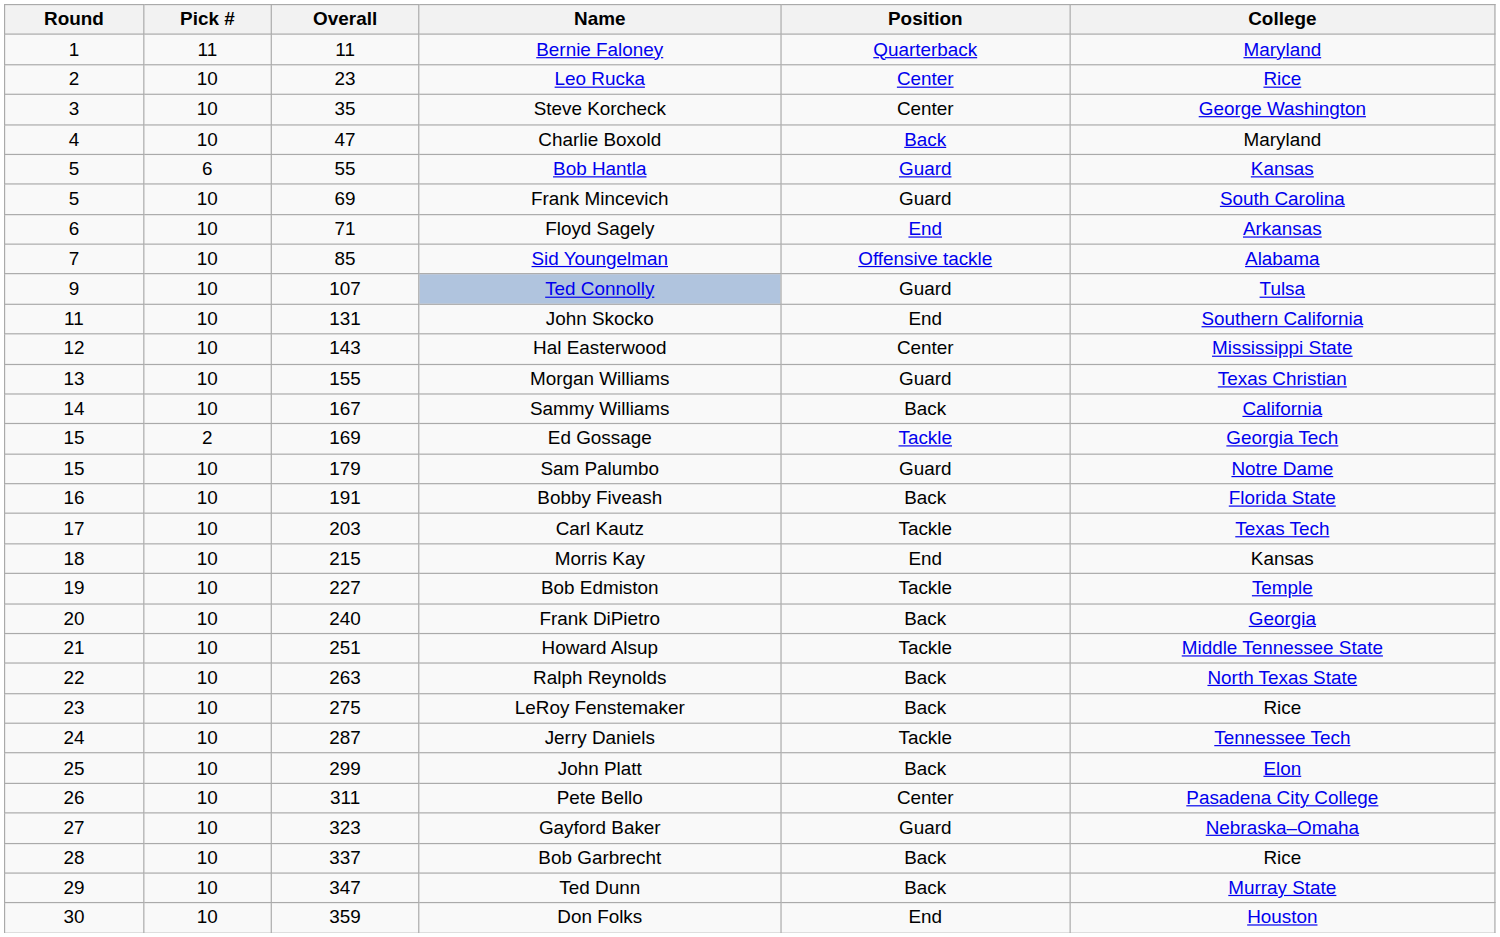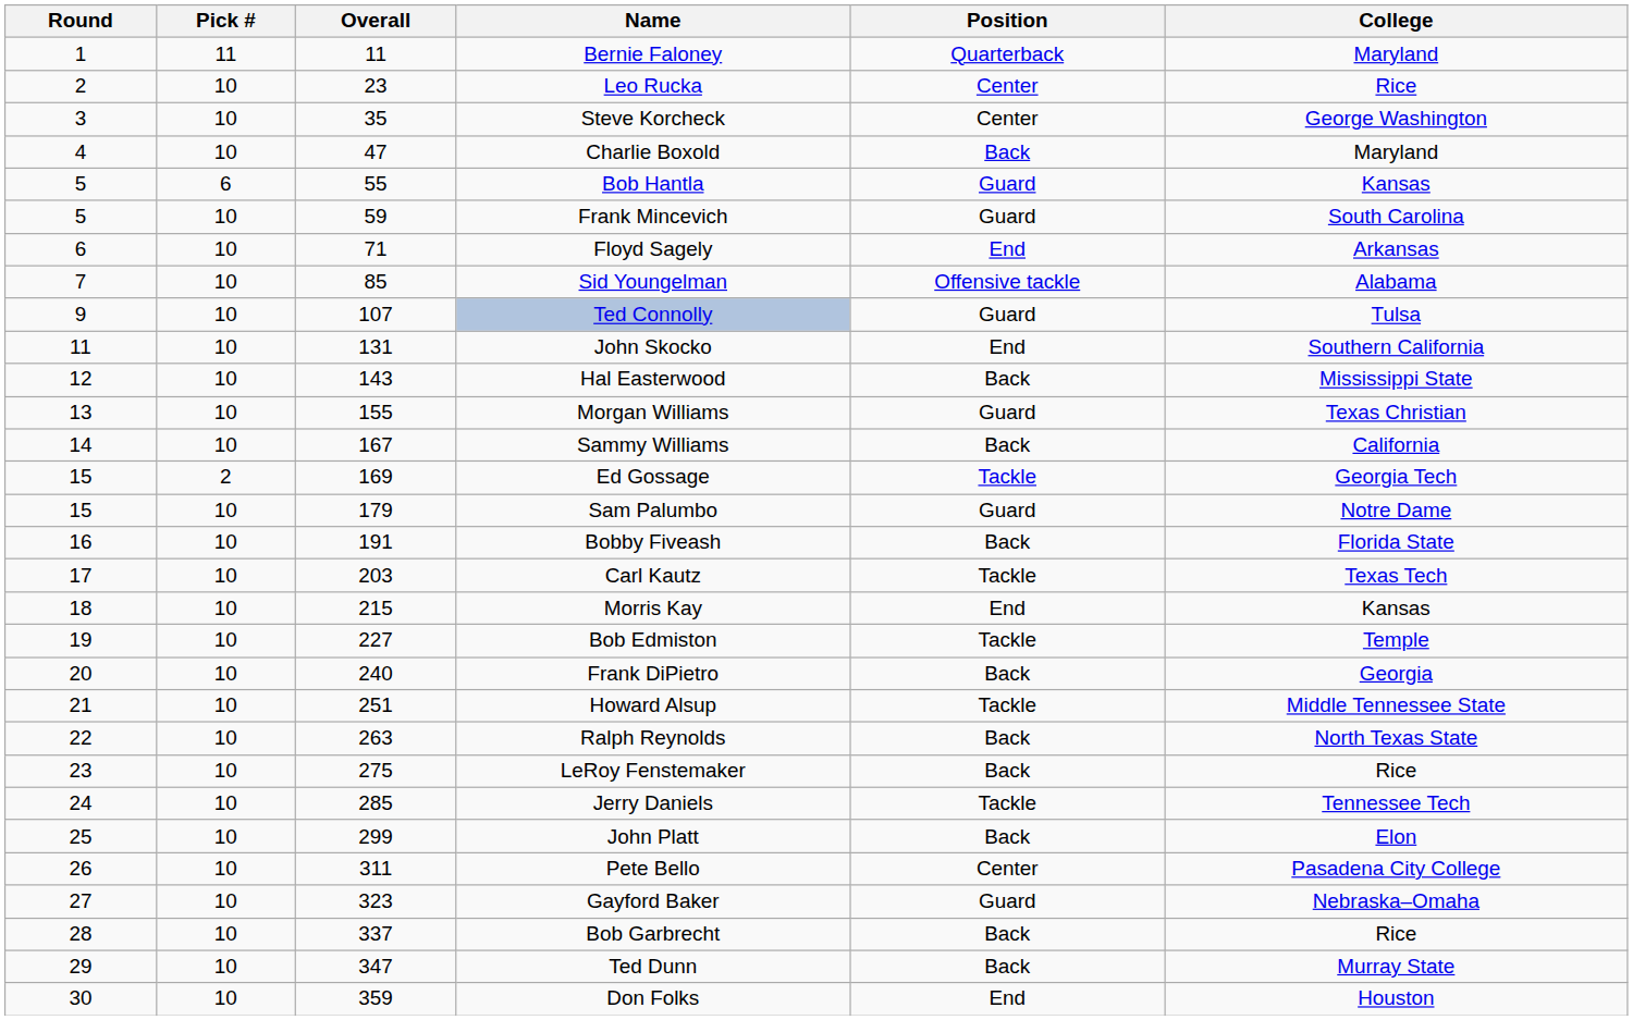Frank Mincevich | Overall: 69 -> 59
Hal Easterwood | Position: Center -> Back
Jerry Daniels | Overall: 287 -> 285
